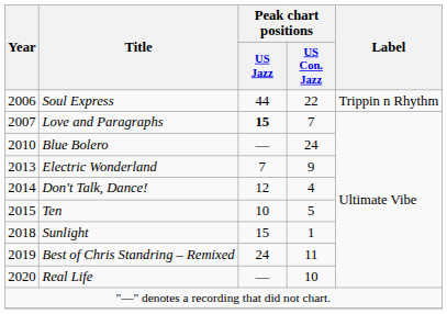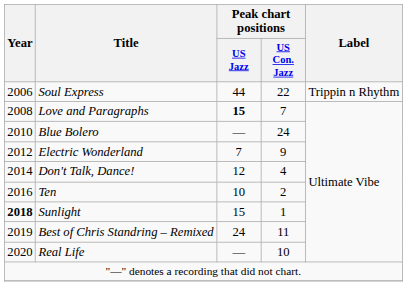Love and Paragraphs | Year: 2007 -> 2008
Electric Wonderland | Year: 2013 -> 2012
Ten | Year: 2015 -> 2016
Ten | Peak chart positions / US Con. Jazz: 5 -> 2
Sunlight | Year: normal -> bold
